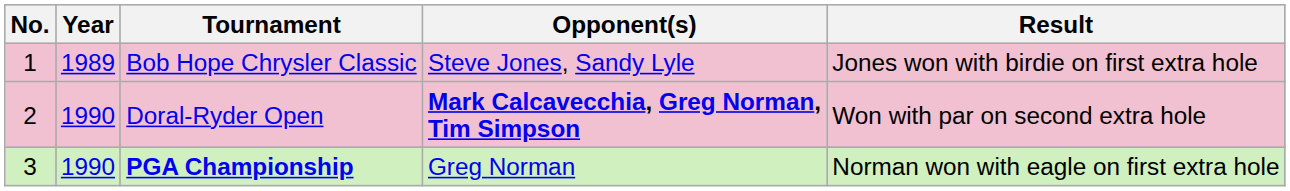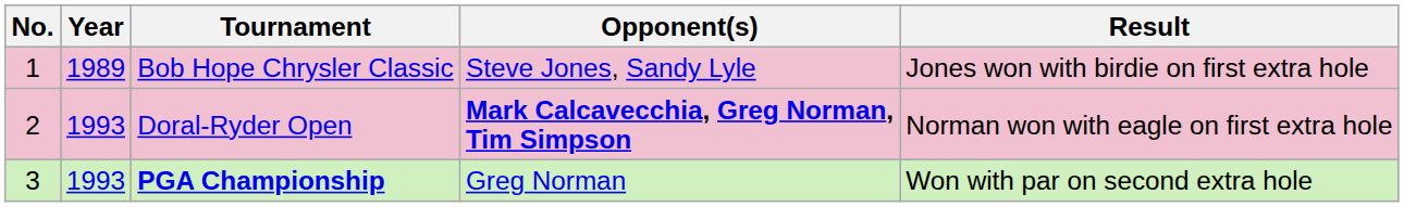Doral-Ryder Open | Year: 1990 -> 1993
Doral-Ryder Open | Result: Won with par on second extra hole -> Norman won with eagle on first extra hole
PGA Championship | Year: 1990 -> 1993
PGA Championship | Result: Norman won with eagle on first extra hole -> Won with par on second extra hole
